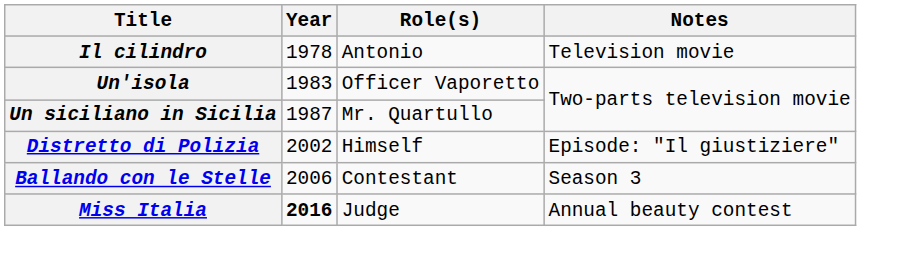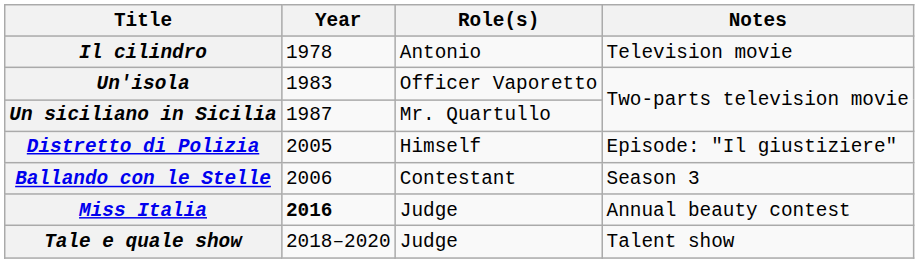Distretto di Polizia | Year: 2002 -> 2005
+ row: Tale e quale show | 2018–2020 | Judge | Talent show
